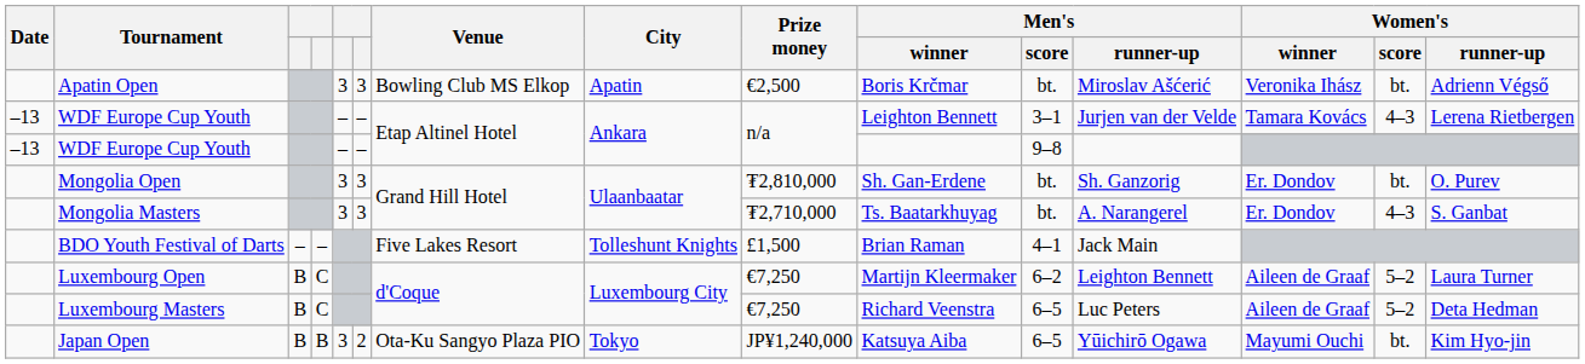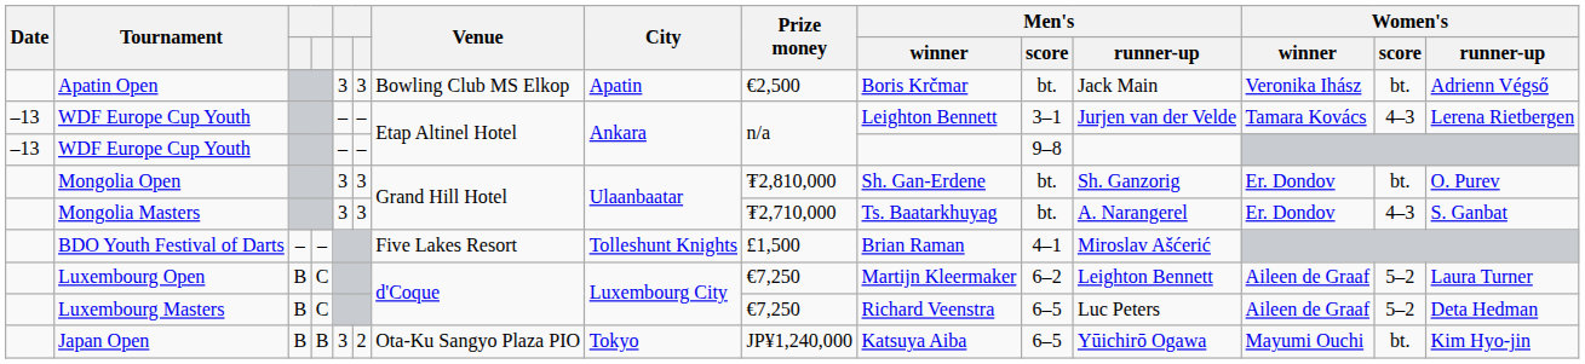Apatin Open | Men's / runner-up: Miroslav Ašćerić -> Jack Main
BDO Youth Festival of Darts | Men's / runner-up: Jack Main -> Miroslav Ašćerić
